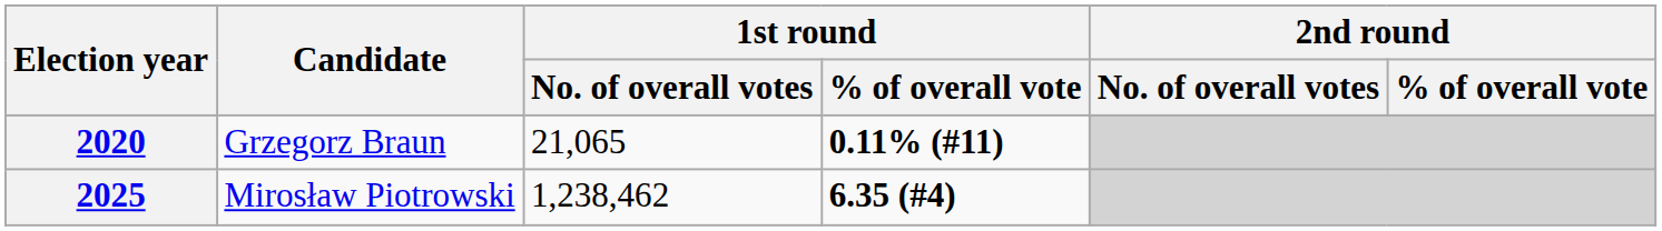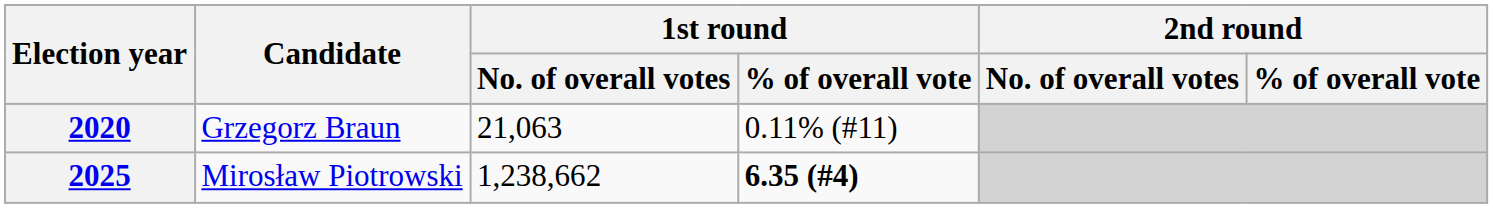2020 | 1st round / No. of overall votes: 21,065 -> 21,063
2020 | 1st round / % of overall vote: bold -> normal
2025 | 1st round / No. of overall votes: 1,238,462 -> 1,238,662
